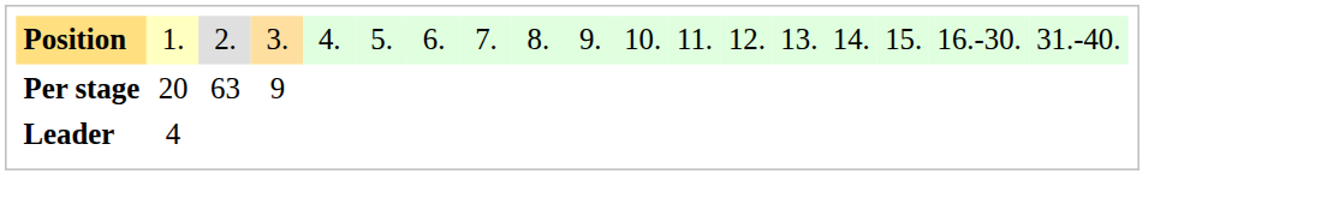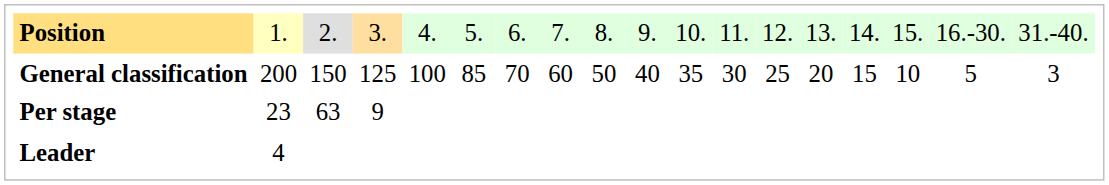+ row: General classification | 200 | 150 | 125 | 100 | 85 | 70 | 60 | 50 | 40 | 35 | 30 | 25 | 20 | 15 | 10 | 5 | 3
Per stage | column 2: 20 -> 23
